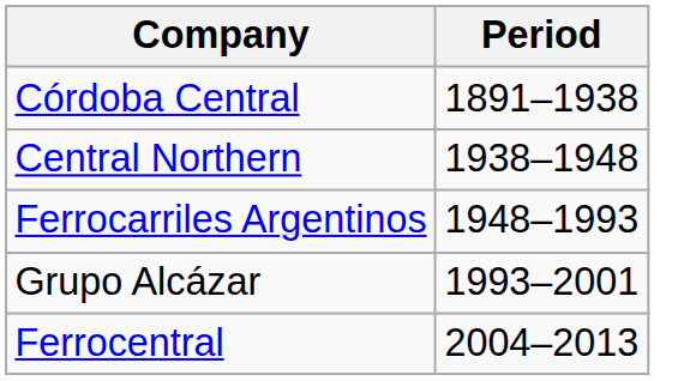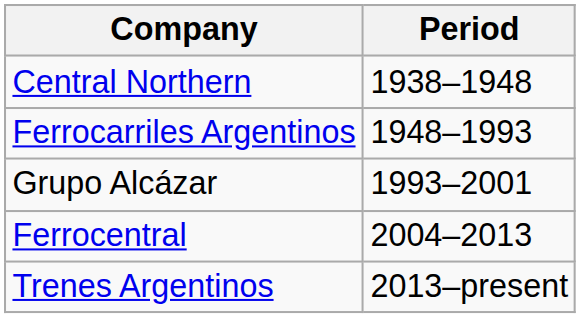- row: Córdoba Central | 1891–1938
+ row: Trenes Argentinos | 2013–present
